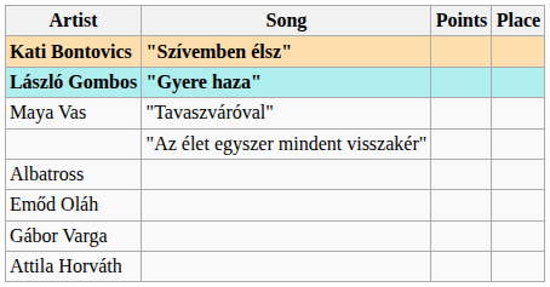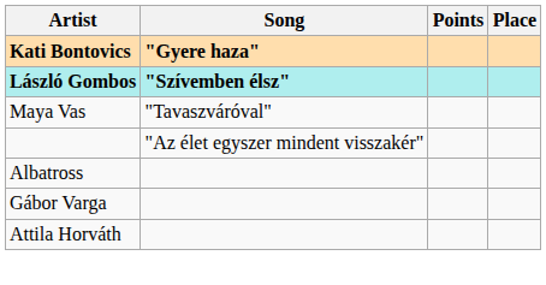Kati Bontovics | Song: "Szívemben élsz" -> "Gyere haza"
László Gombos | Song: "Gyere haza" -> "Szívemben élsz"
- row: Emőd Oláh
